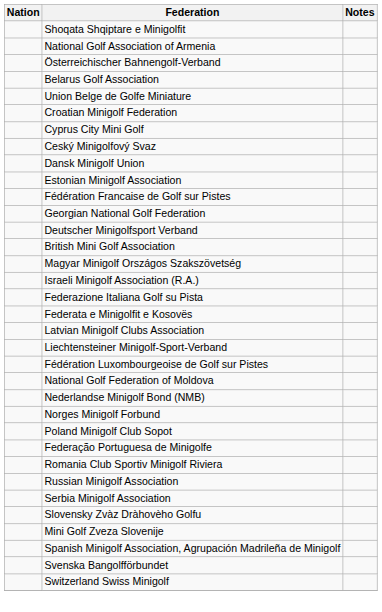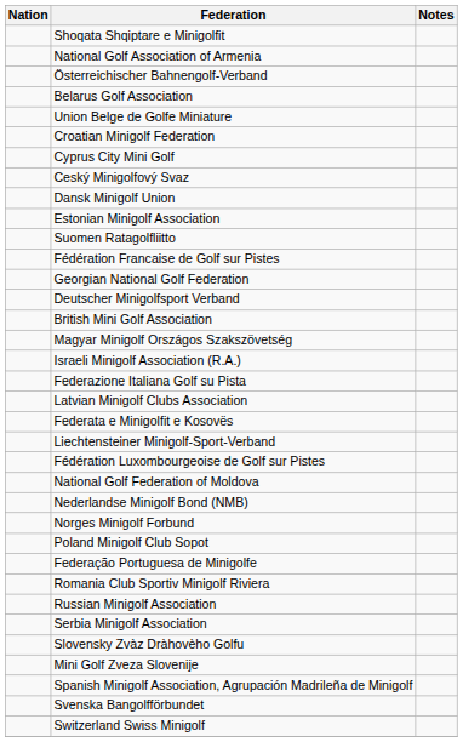+ row: Suomen Ratagolfliitto
rows swapped: Federata e Minigolfit e Kosovës <-> Latvian Minigolf Clubs Association
